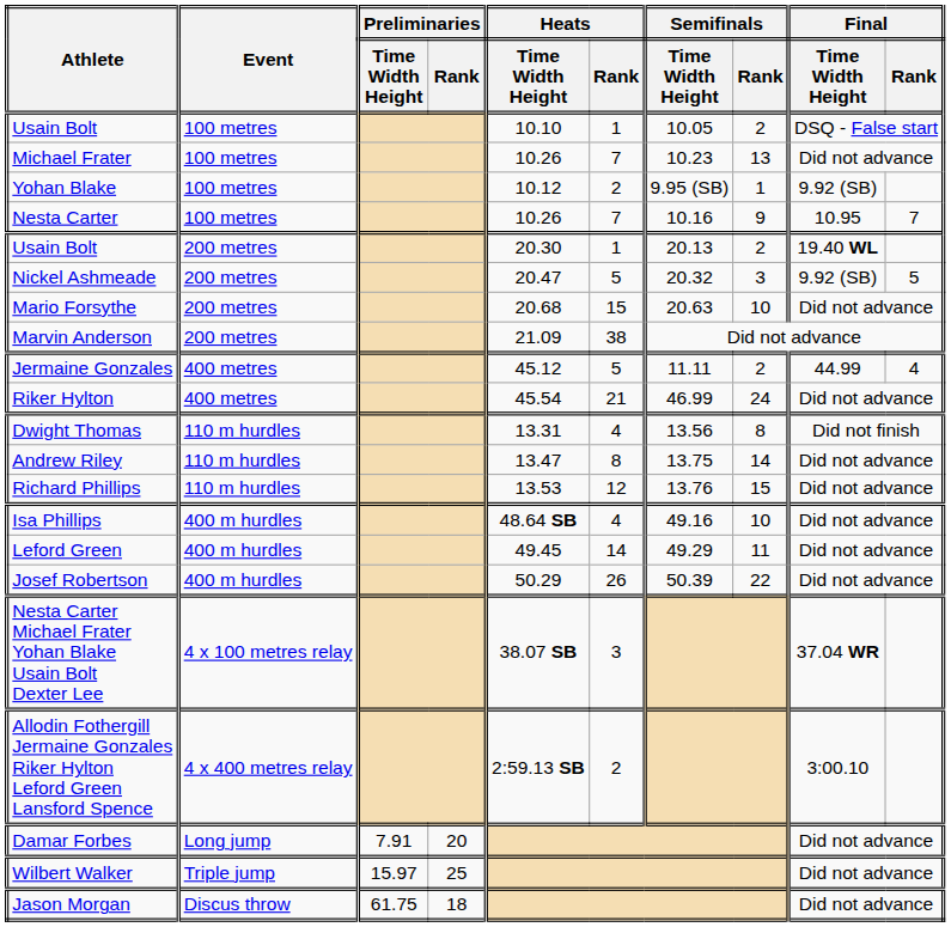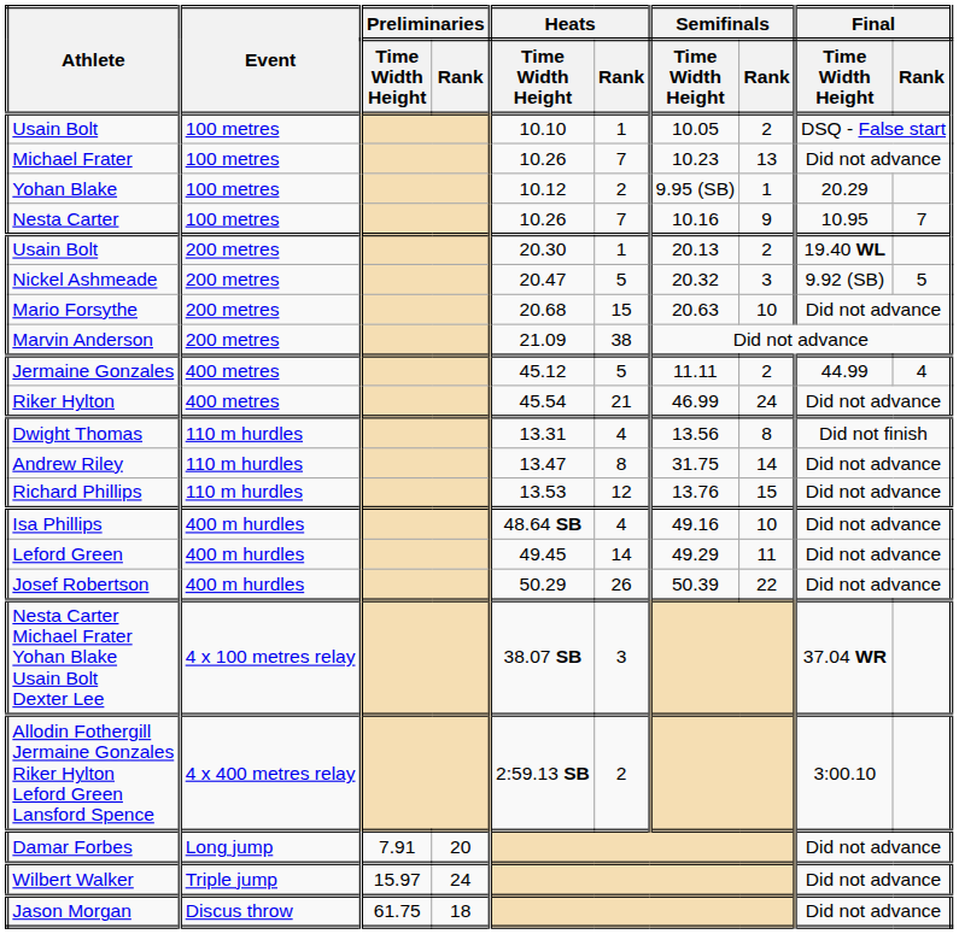Yohan Blake | Final / Time Width Height: 9.92 (SB) -> 20.29
Andrew Riley | Semifinals / Time Width Height: 13.75 -> 31.75
Wilbert Walker | Preliminaries / Rank: 25 -> 24
